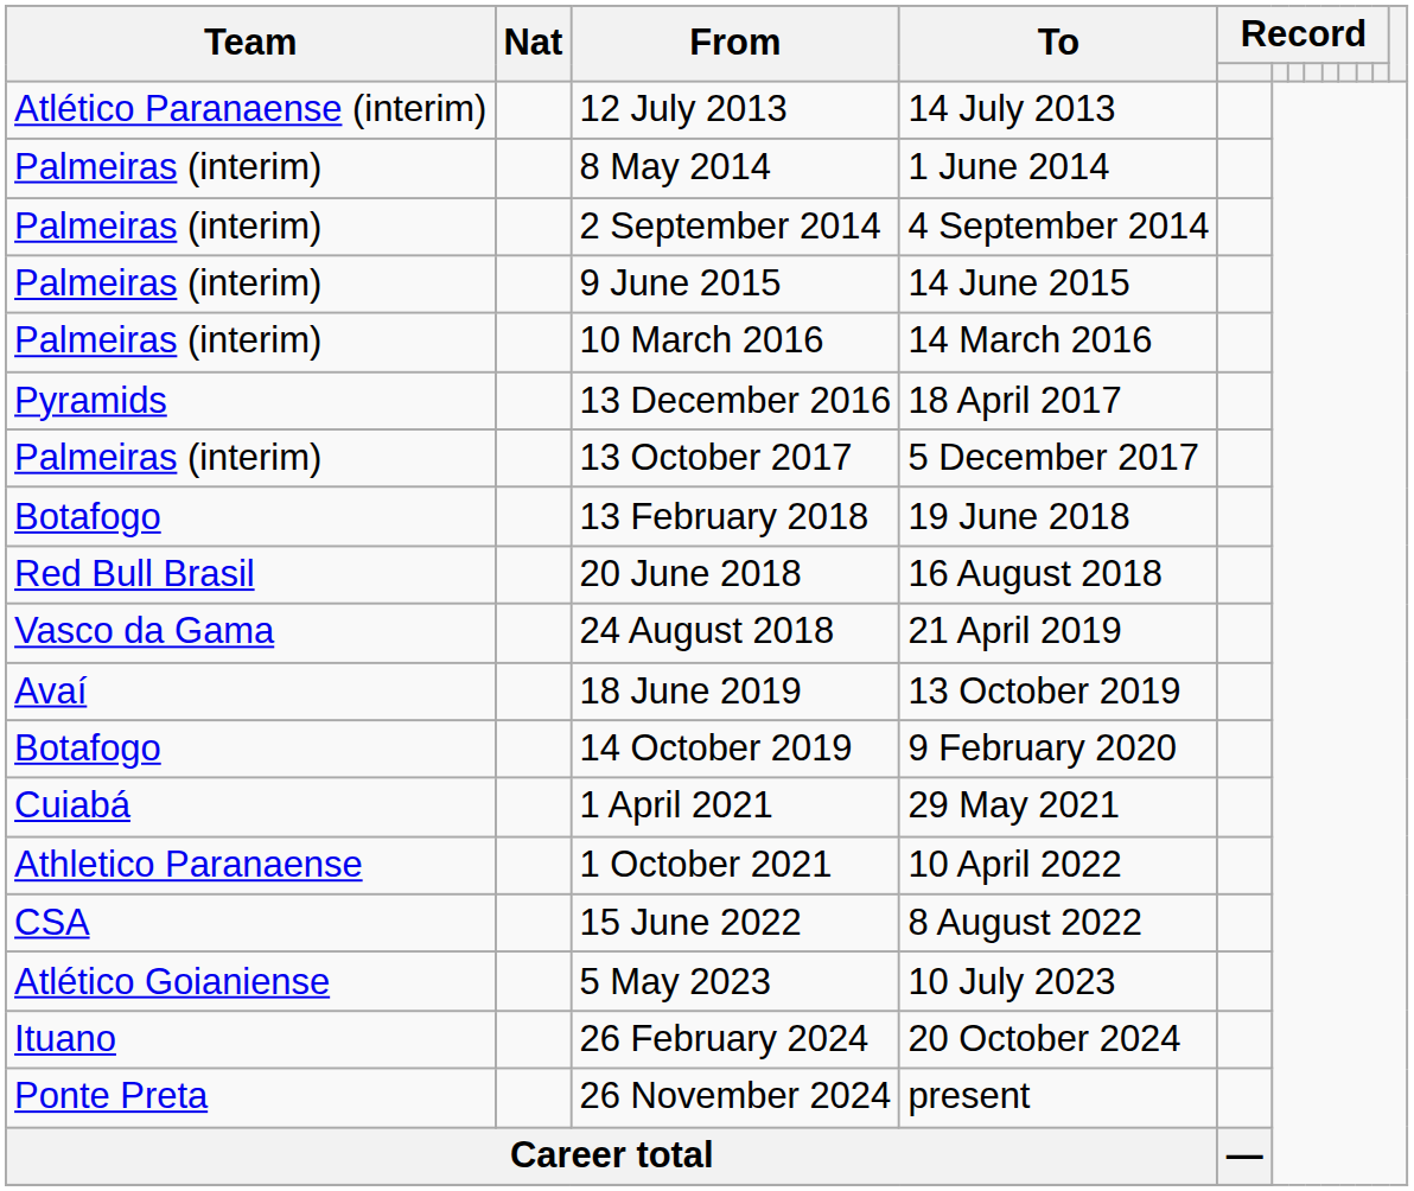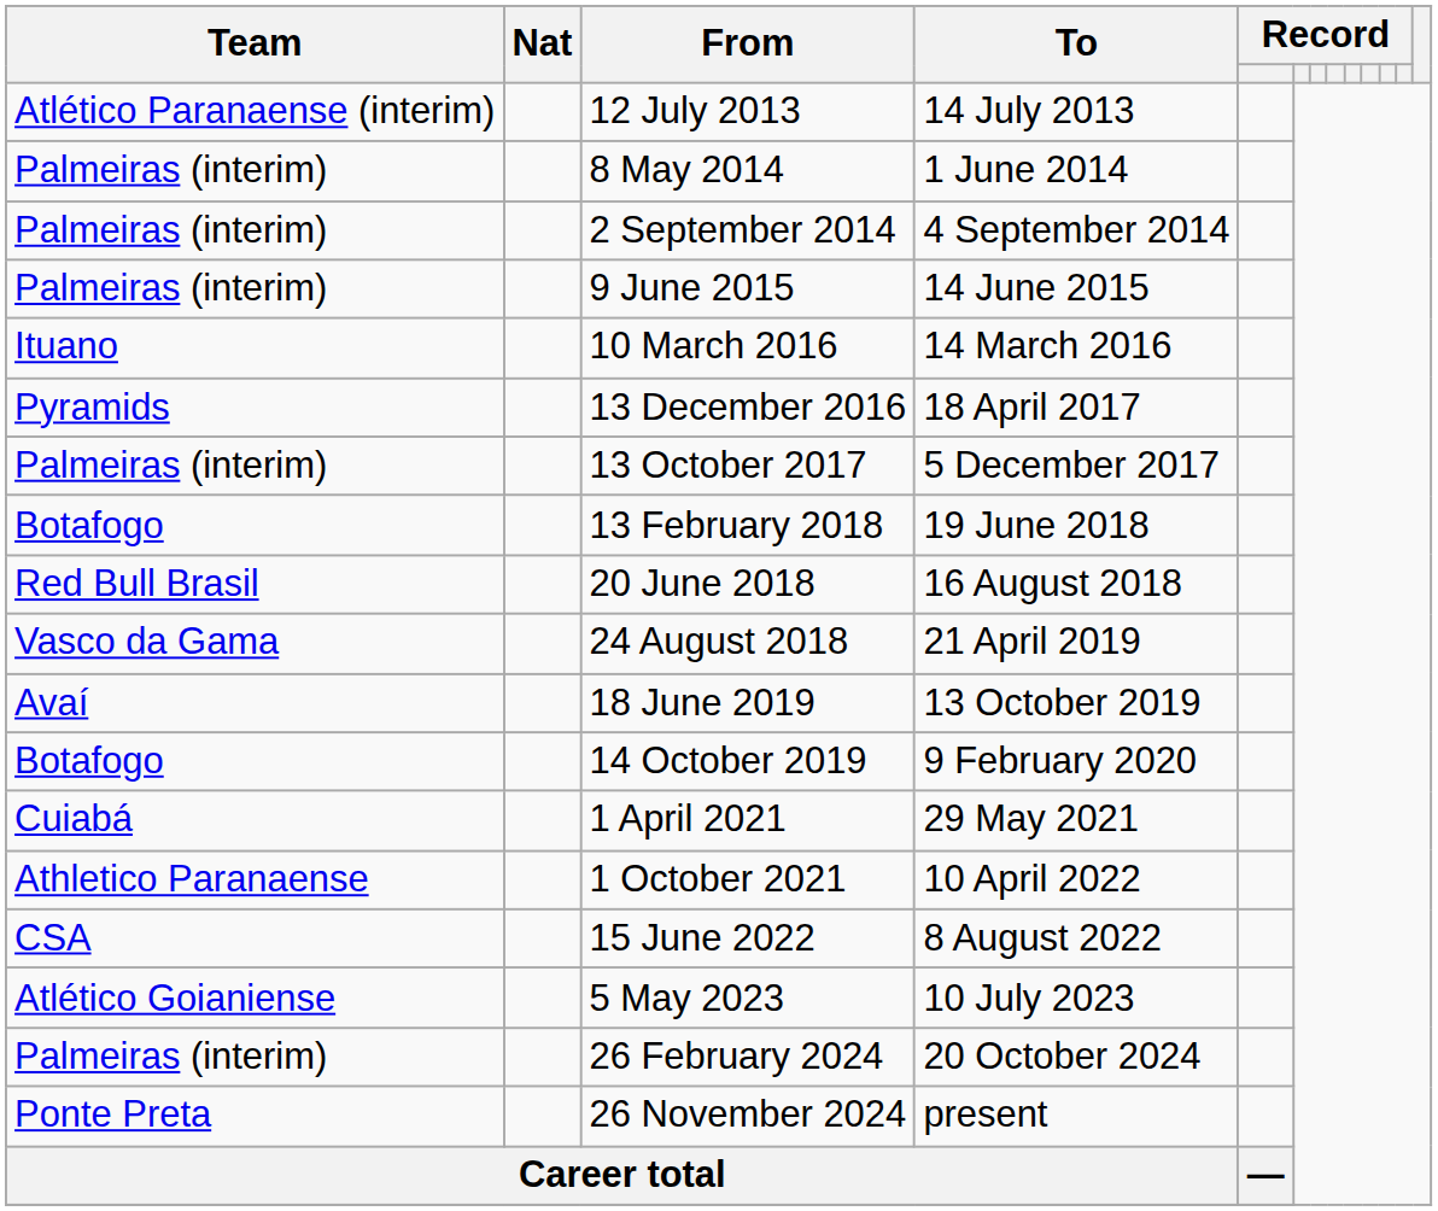10 March 2016 | Team: Palmeiras (interim) -> Ituano
26 February 2024 | Team: Ituano -> Palmeiras (interim)
